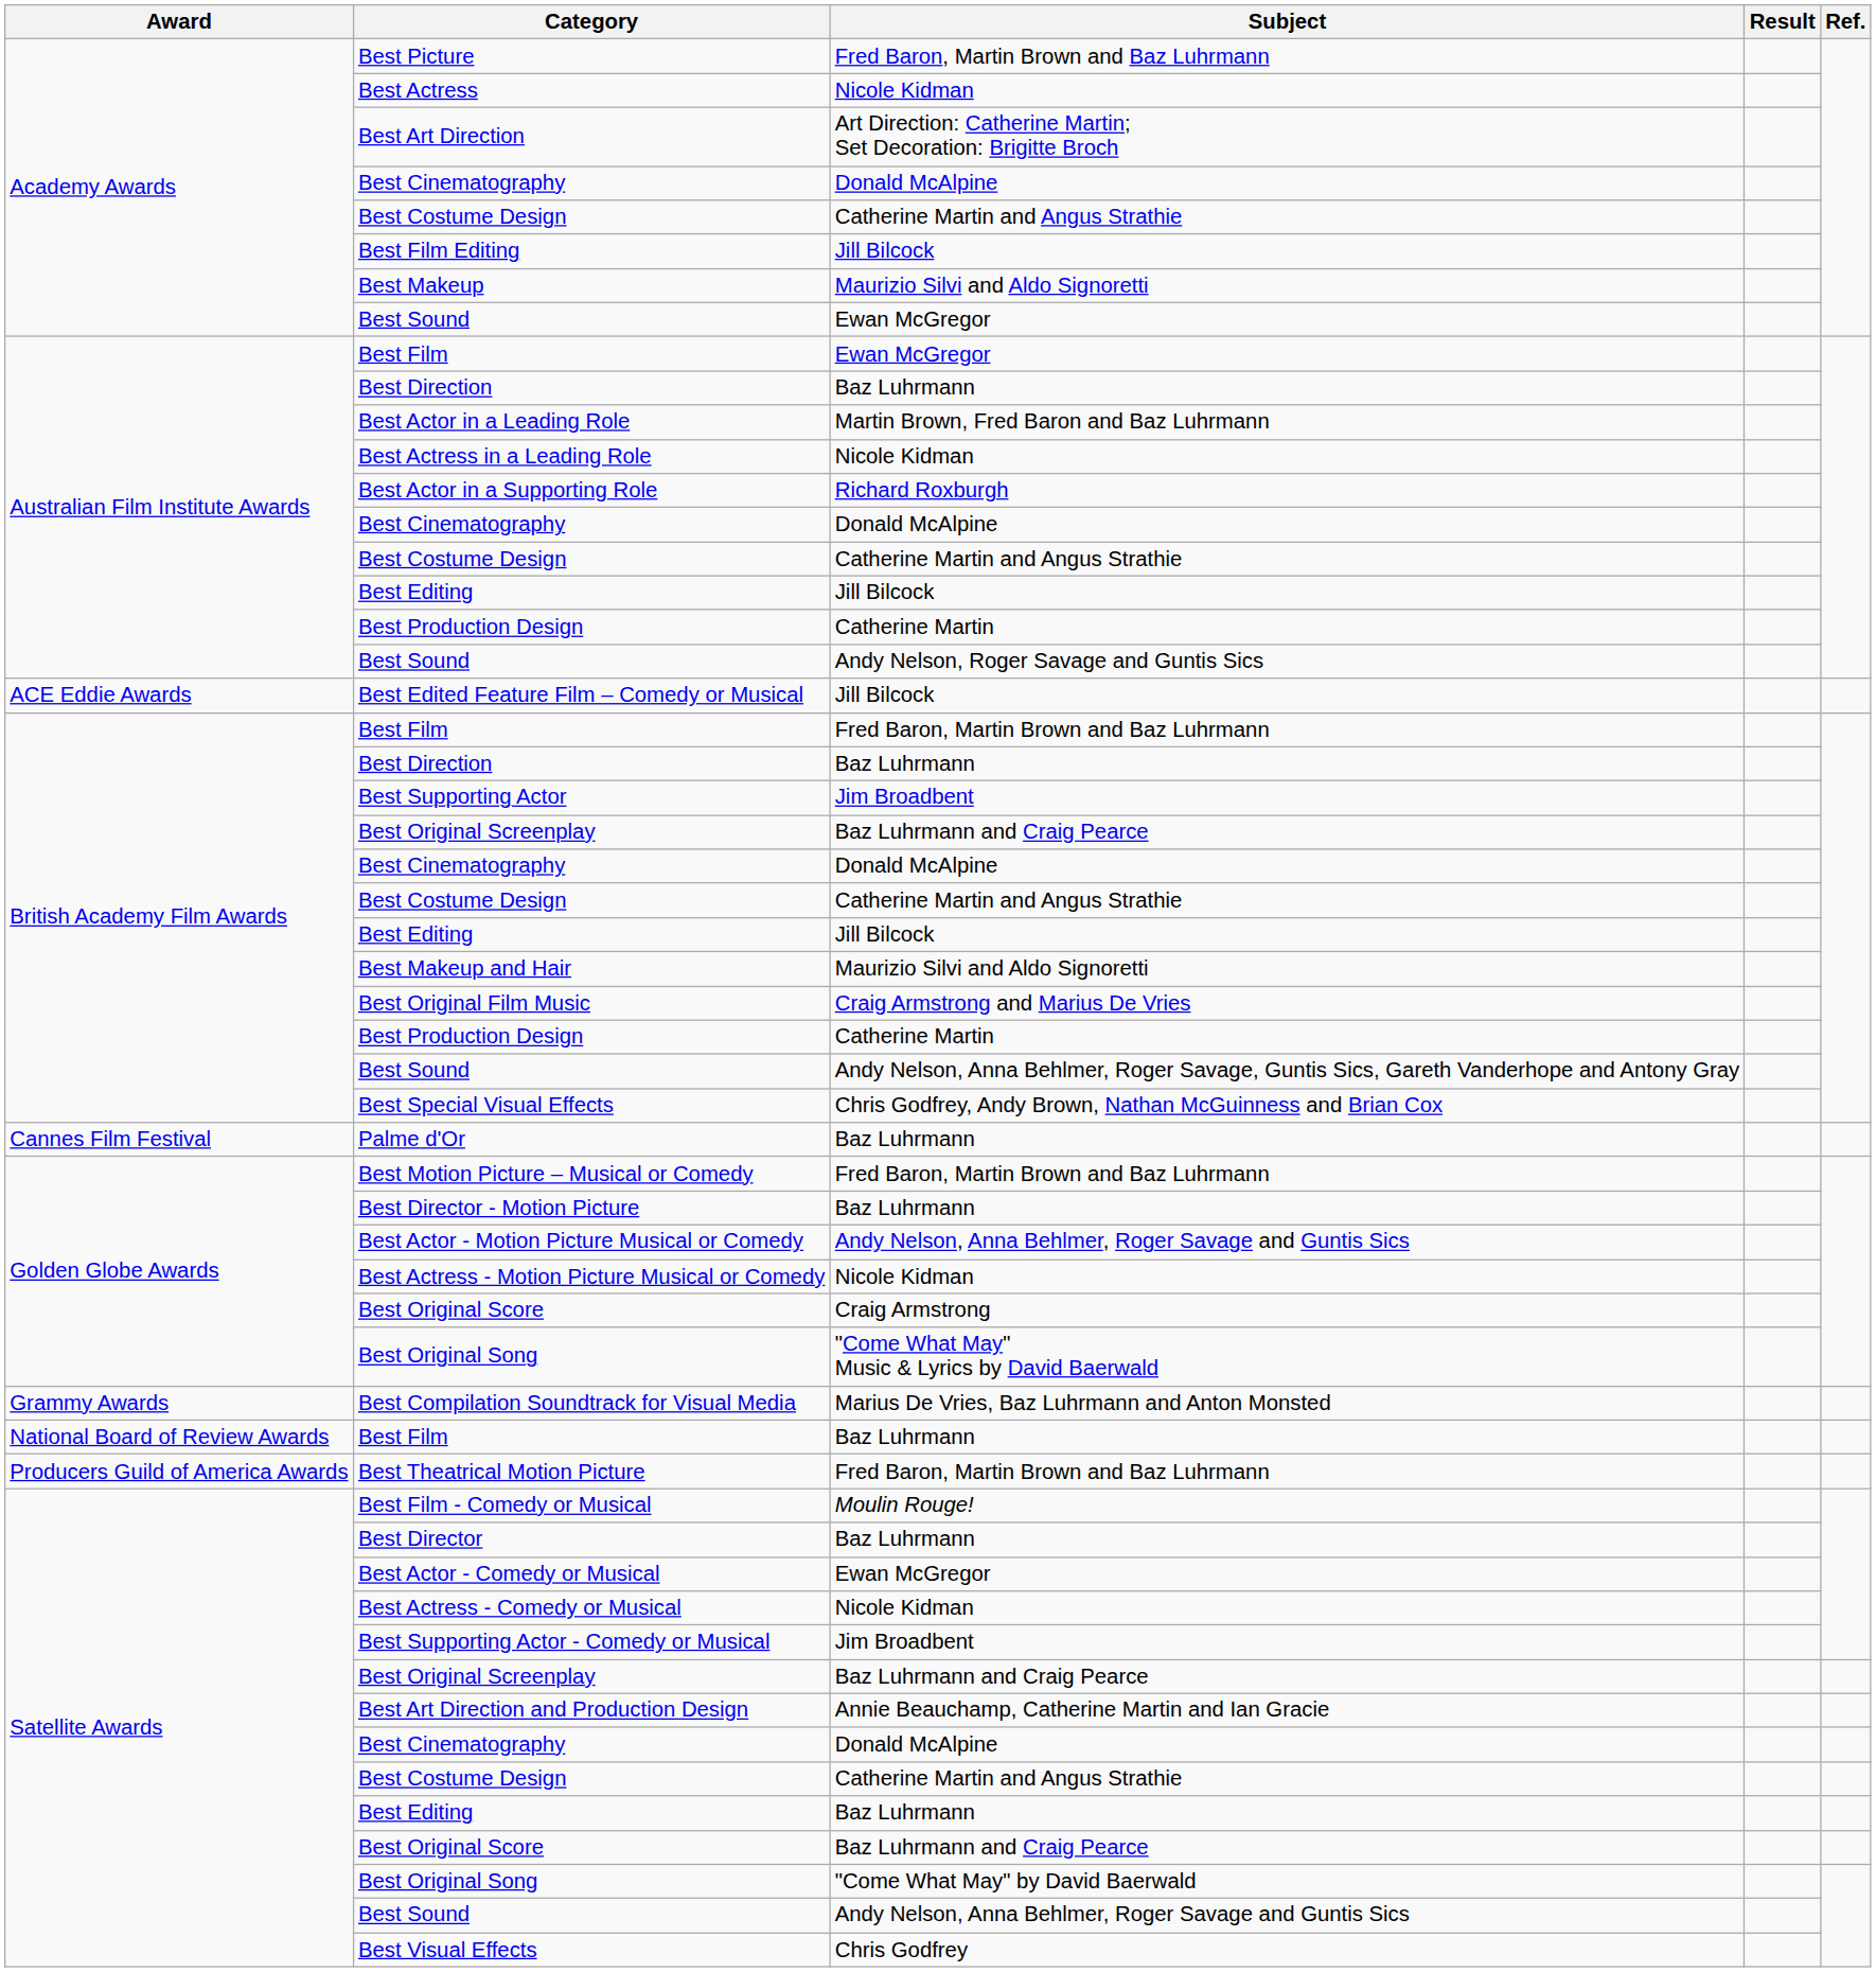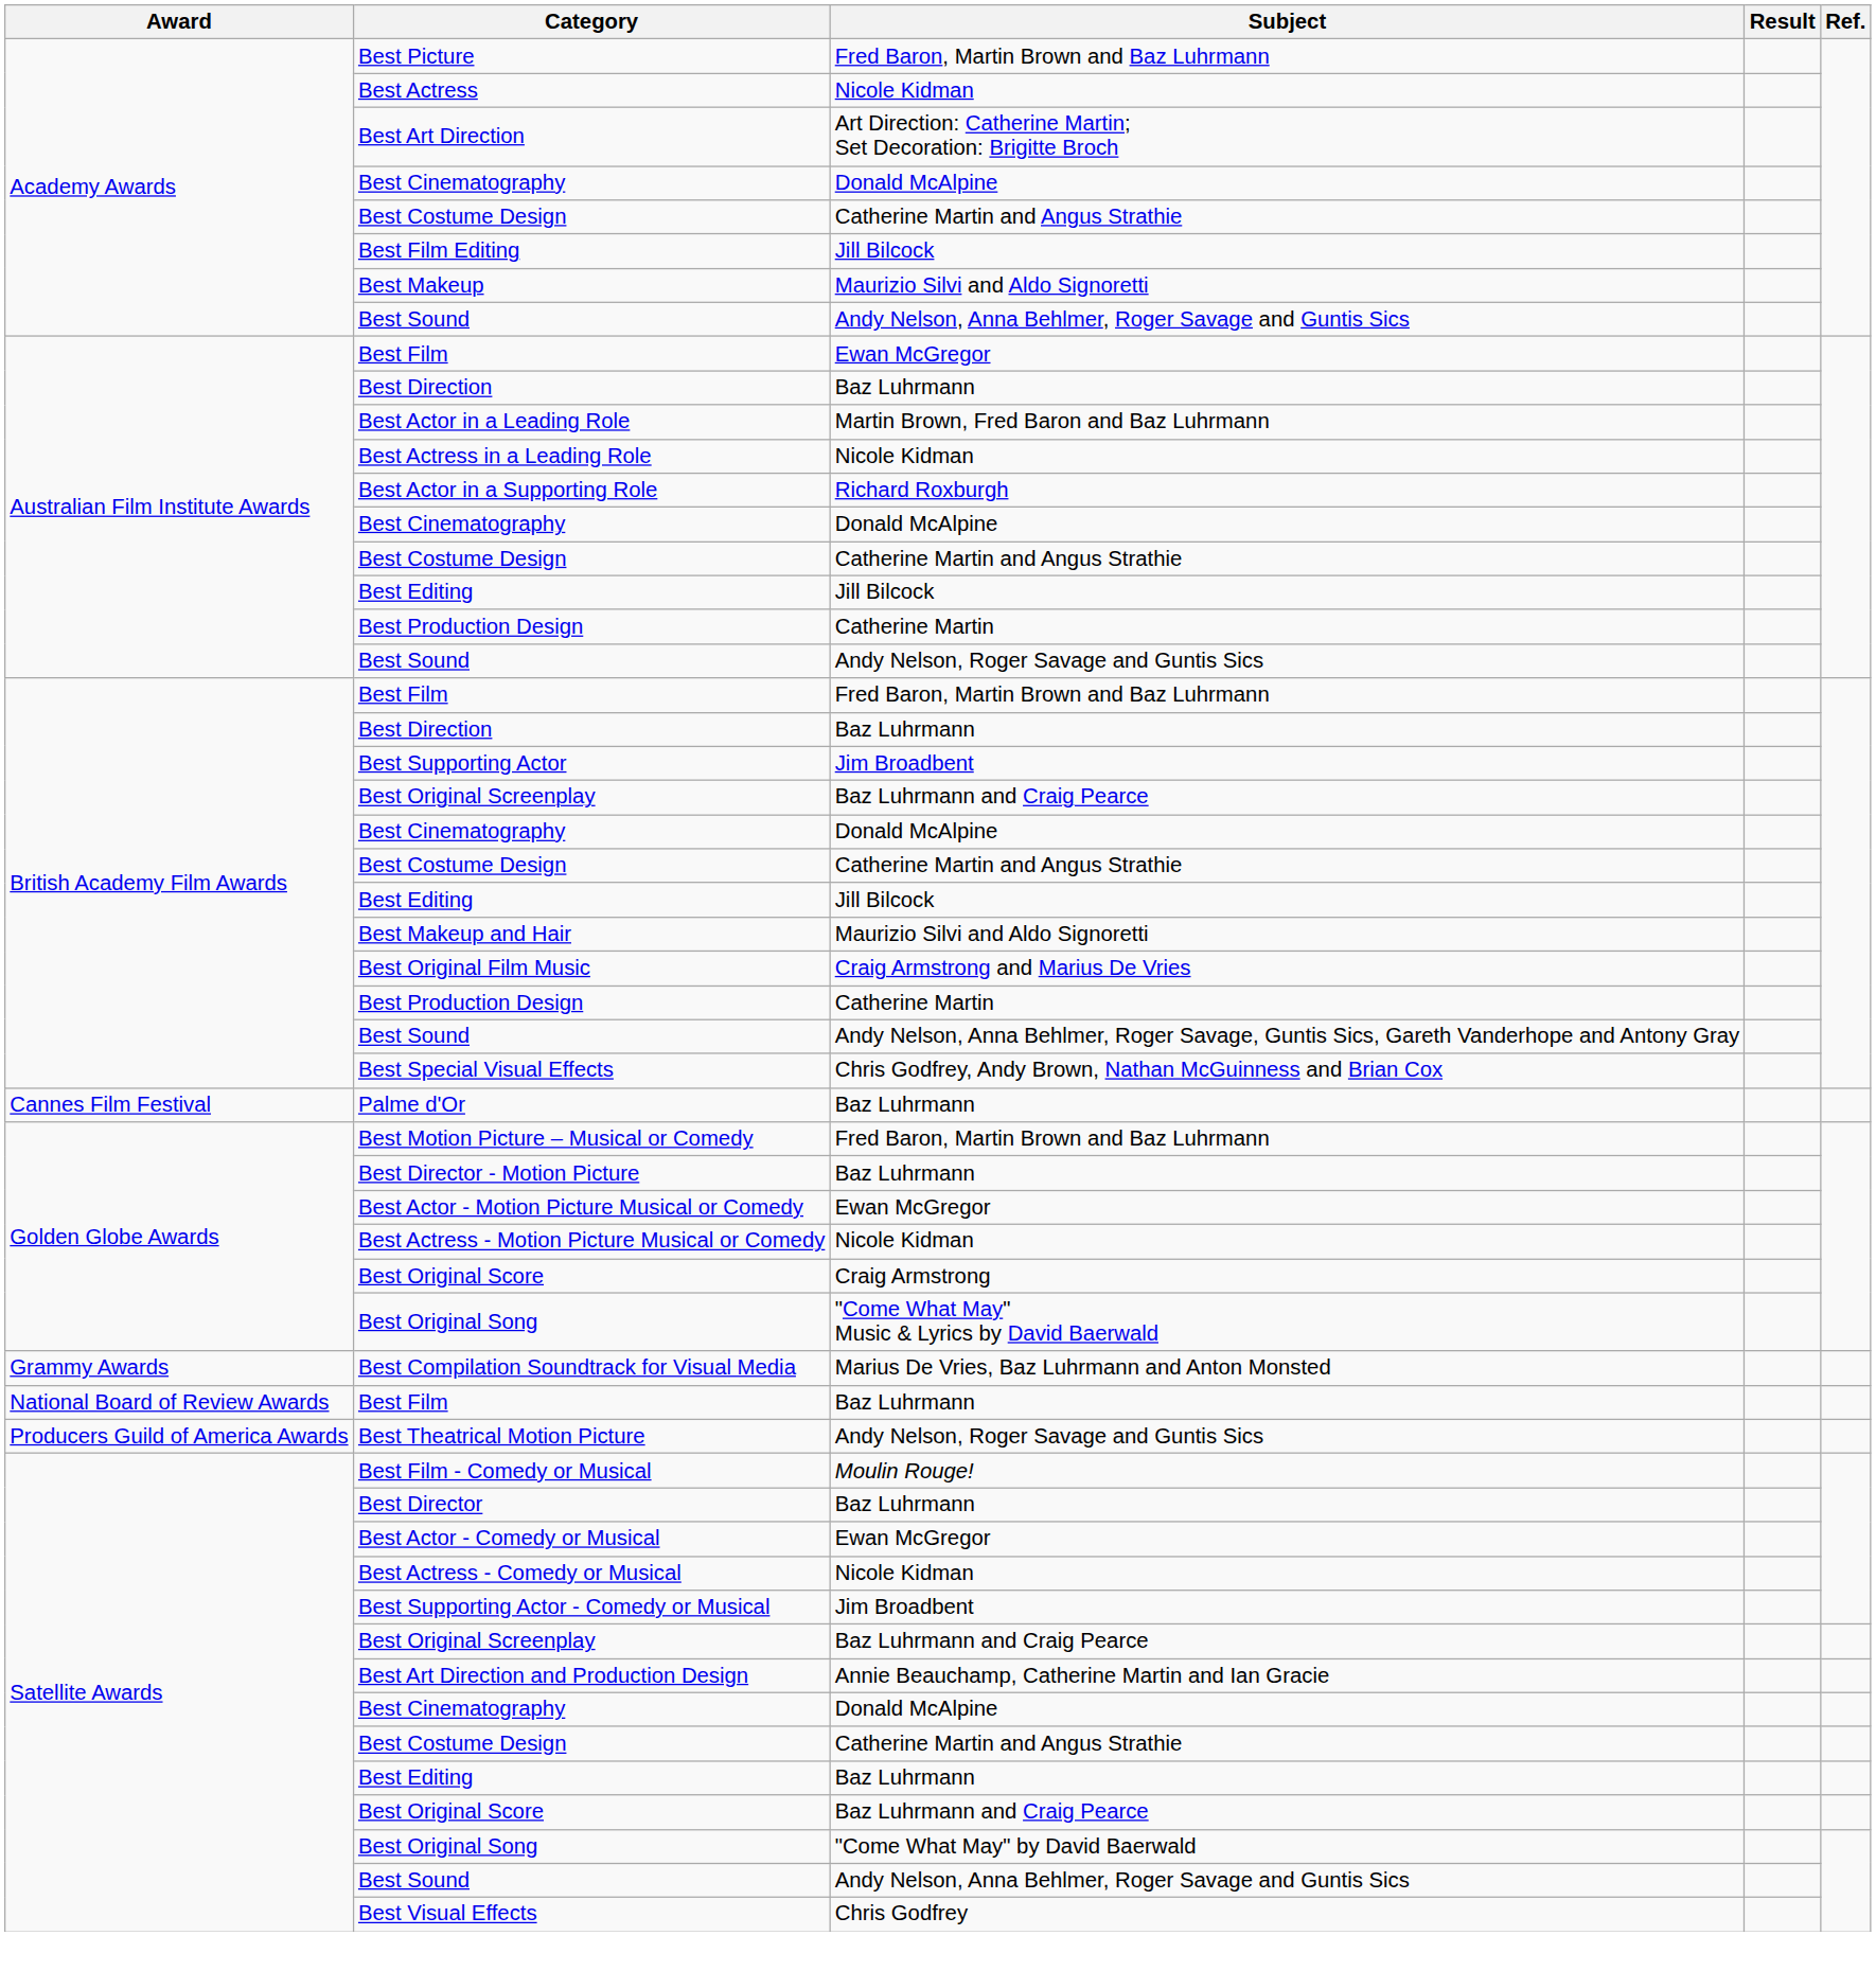Academy Awards / Best Sound | Subject: Ewan McGregor -> Andy Nelson, Anna Behlmer, Roger Savage and Guntis Sics
- row: ACE Eddie Awards | Best Edited Feature Film – Comedy or Musical | Jill Bilcock
Best Actor - Motion Picture Musical or Comedy | Subject: Andy Nelson, Anna Behlmer, Roger Savage and Guntis Sics -> Ewan McGregor
Best Theatrical Motion Picture | Subject: Fred Baron, Martin Brown and Baz Luhrmann -> Andy Nelson, Roger Savage and Guntis Sics
